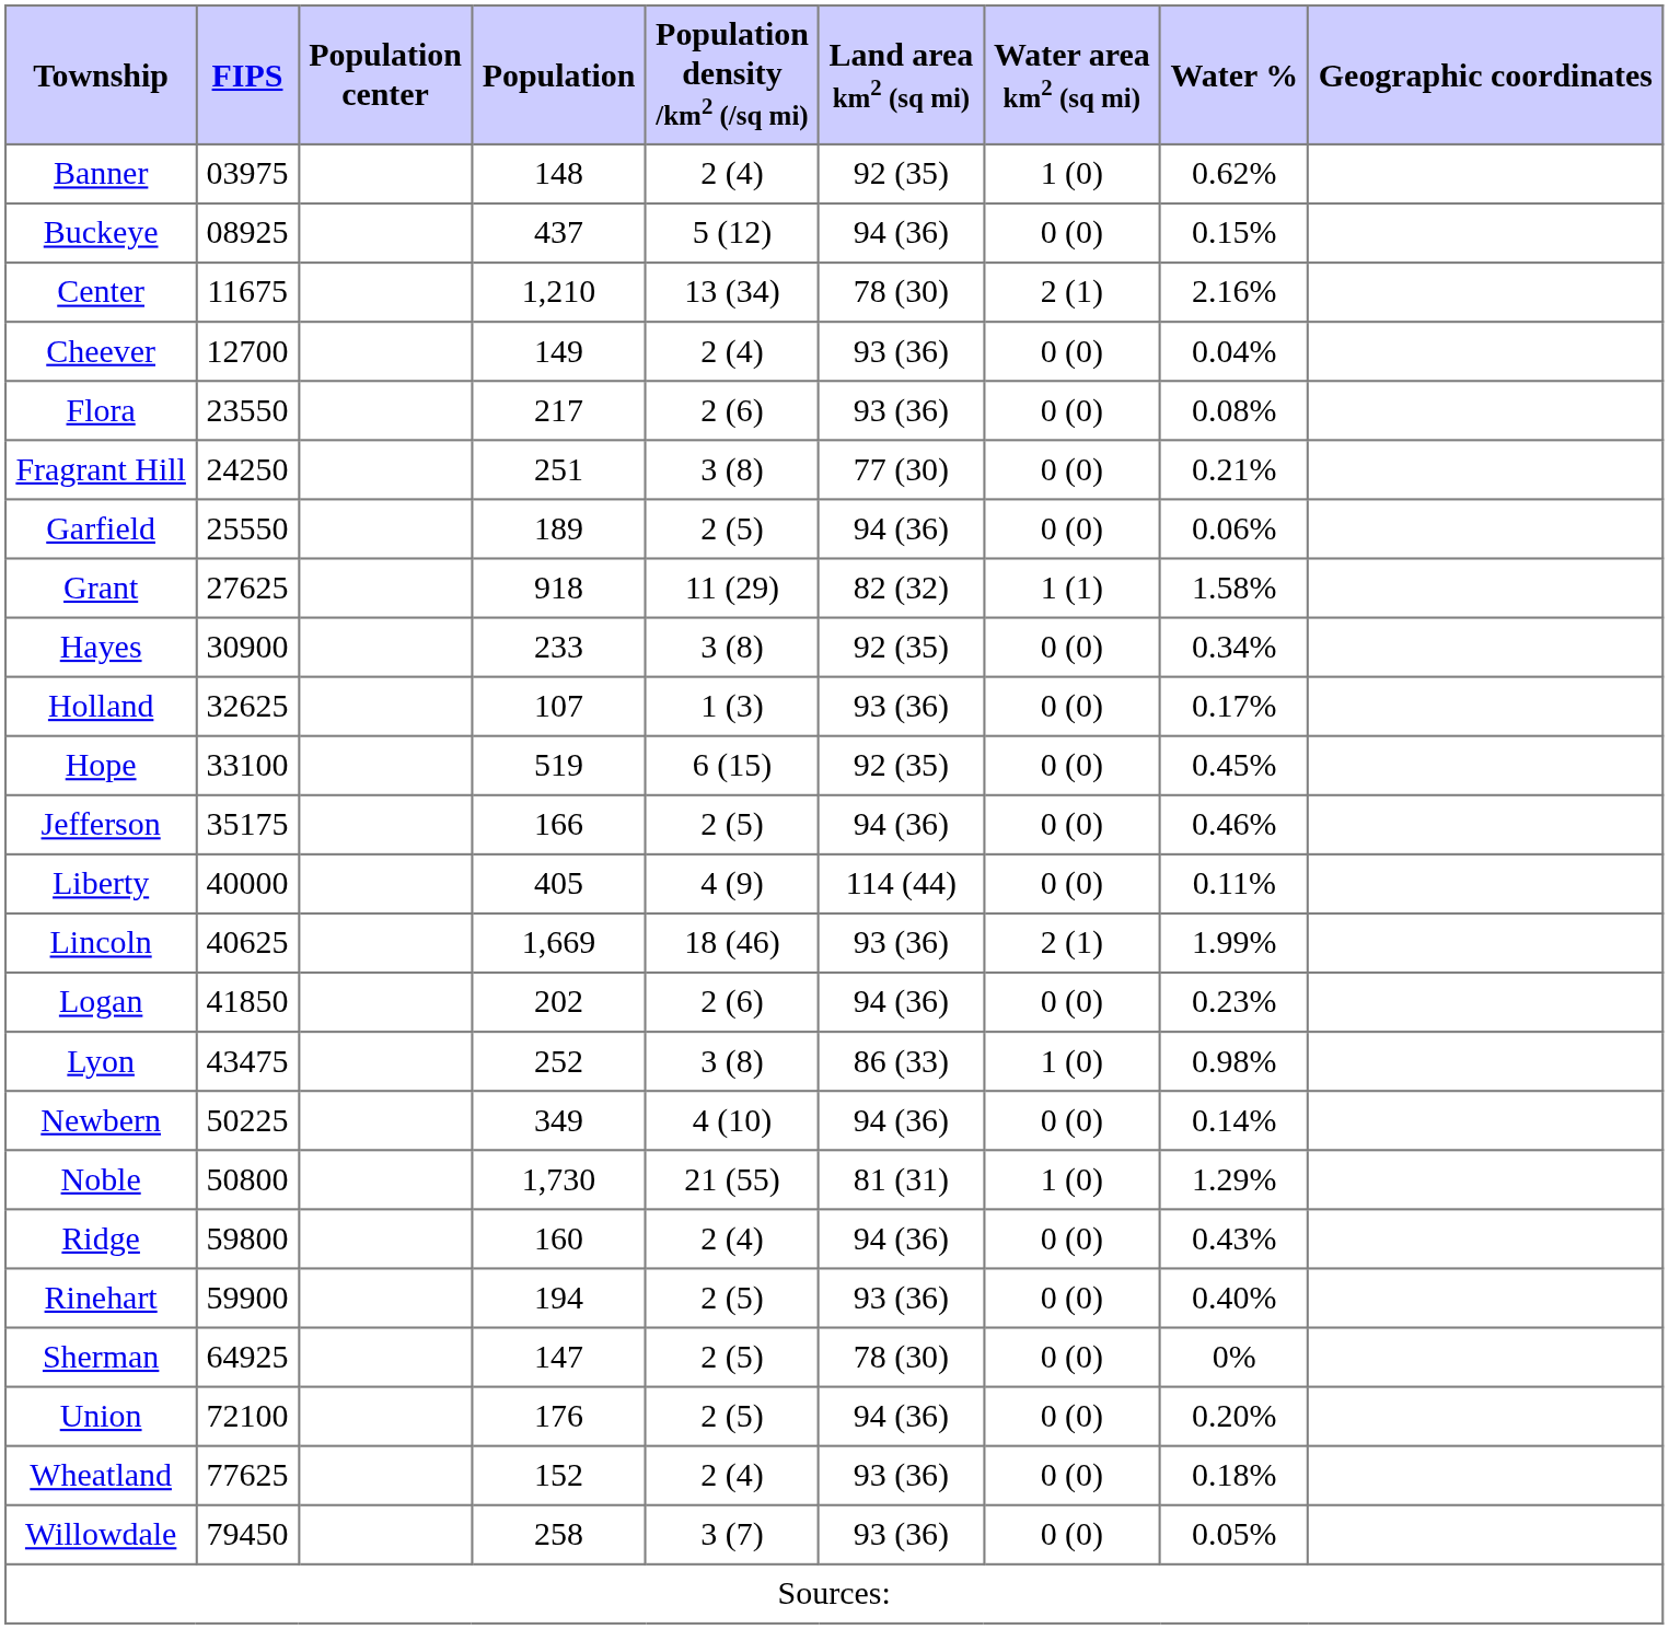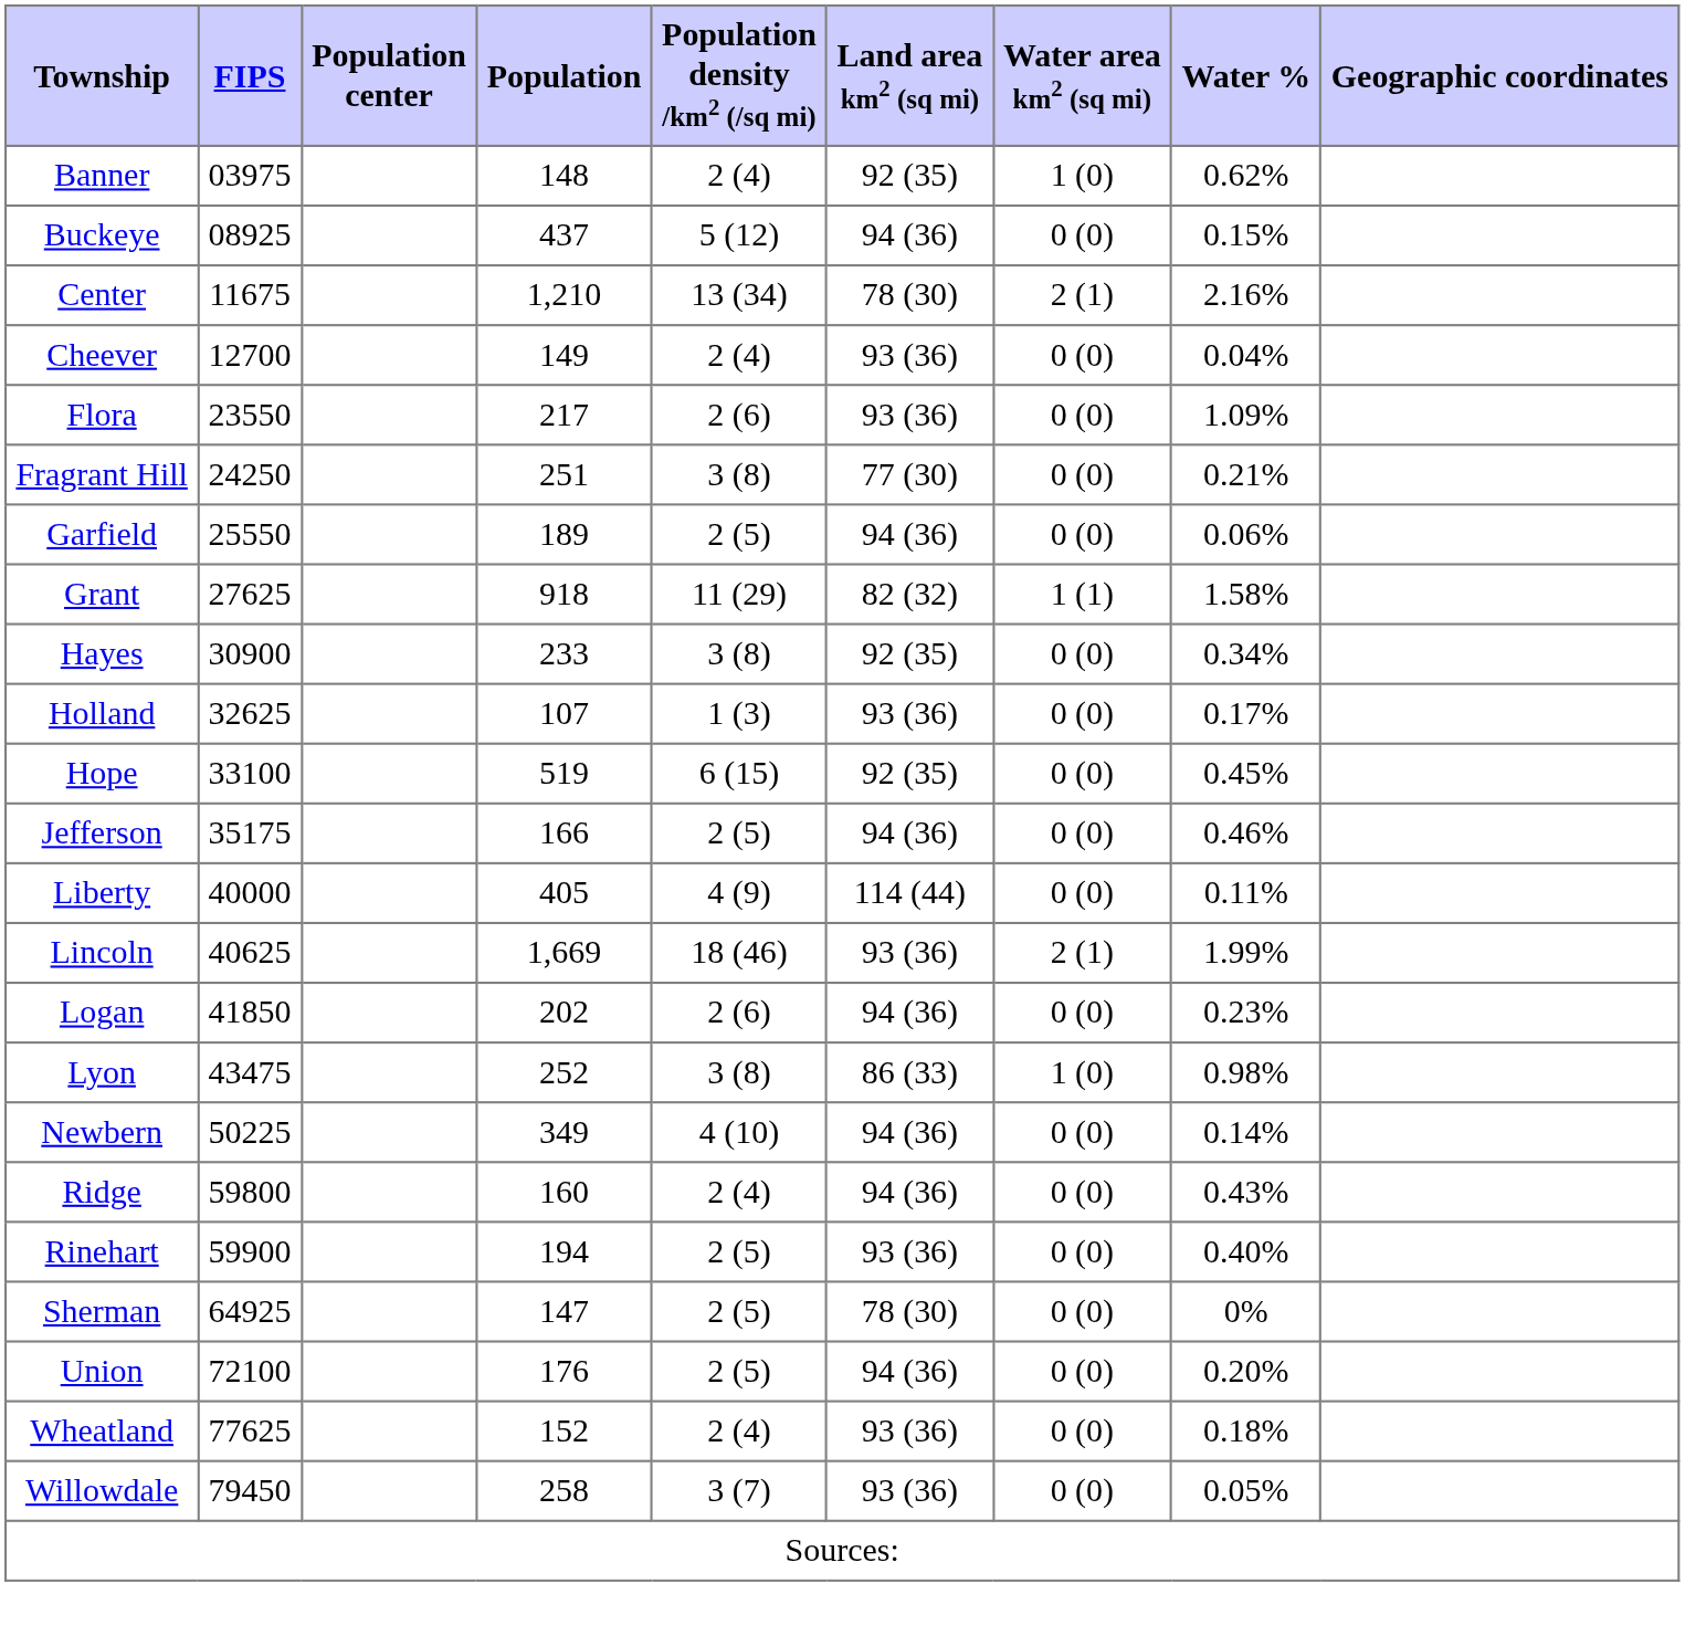Flora | Water %: 0.08% -> 1.09%
- row: Noble | 50800 | 1,730 | 21 (55) | 81 (31) | 1 (0) | 1.29%
